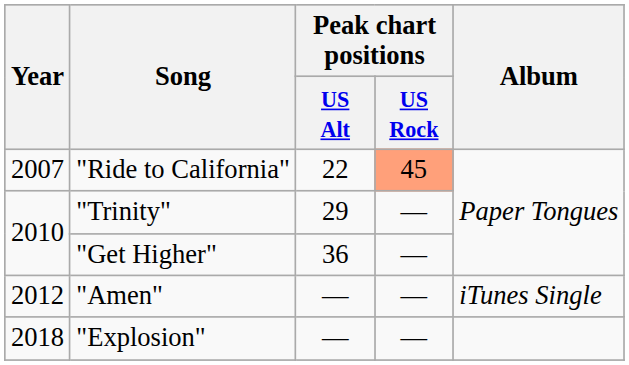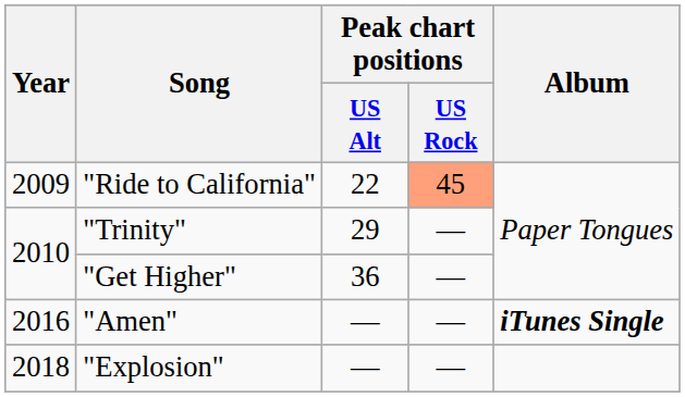"Ride to California" | Year: 2007 -> 2009
"Amen" | Year: 2012 -> 2016
"Amen" | Album: normal -> bold
